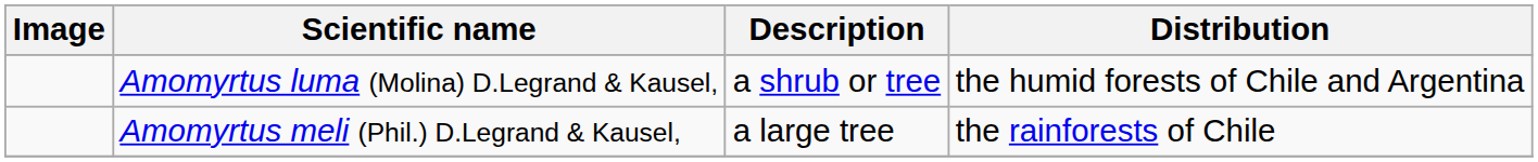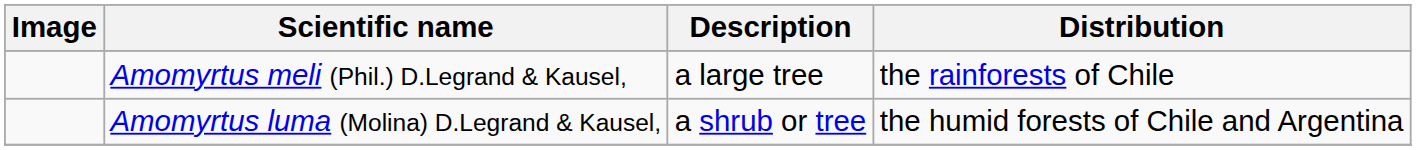rows swapped: Amomyrtus luma (Molina) D.Legrand & Kausel, <-> Amomyrtus meli (Phil.) D.Legrand & Kausel,
